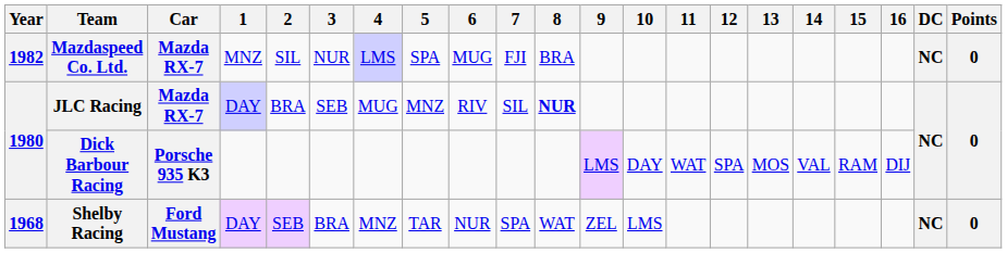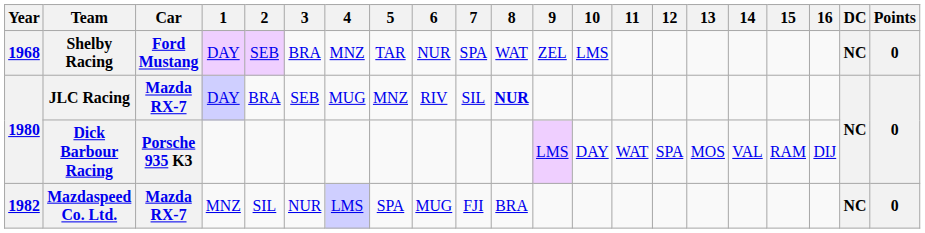rows swapped: Shelby Racing <-> Mazdaspeed Co. Ltd.
